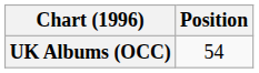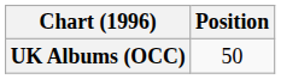UK Albums (OCC) | Position: 54 -> 50
